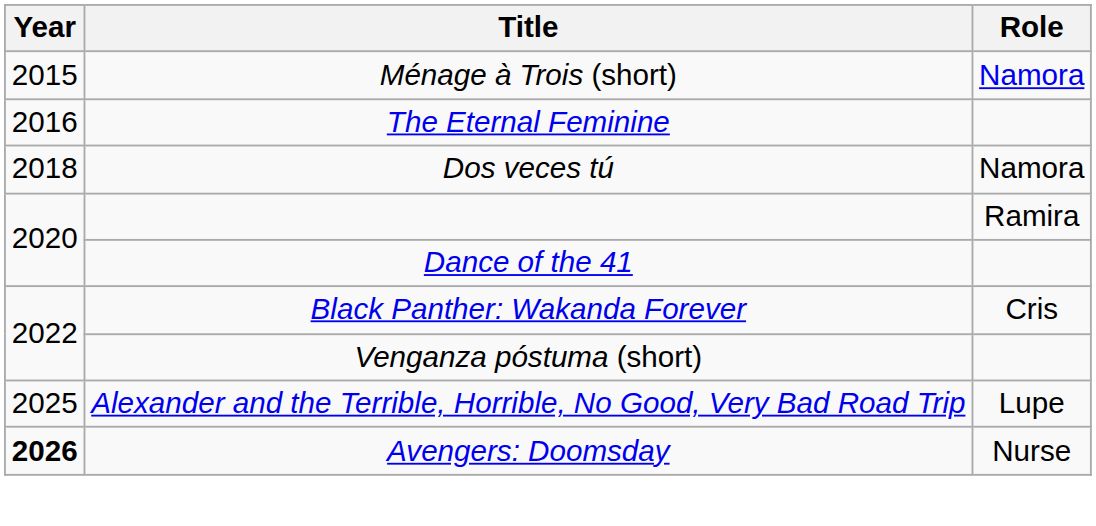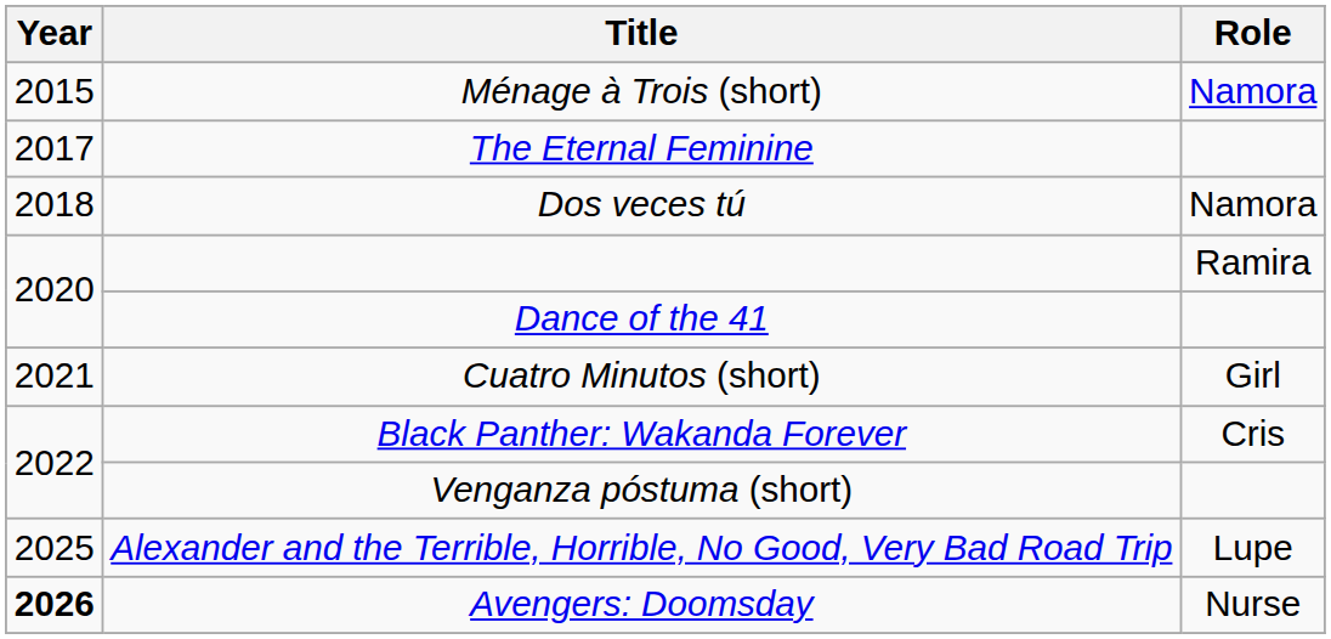The Eternal Feminine | Year: 2016 -> 2017
+ row: 2021 | Cuatro Minutos (short) | Girl
